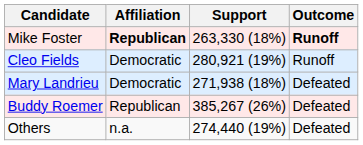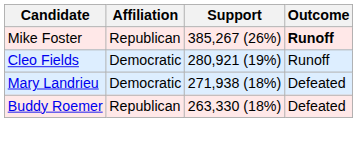Mike Foster | Affiliation: bold -> normal
Mike Foster | Support: 263,330 (18%) -> 385,267 (26%)
Buddy Roemer | Support: 385,267 (26%) -> 263,330 (18%)
- row: Others | n.a. | 274,440 (19%) | Defeated
